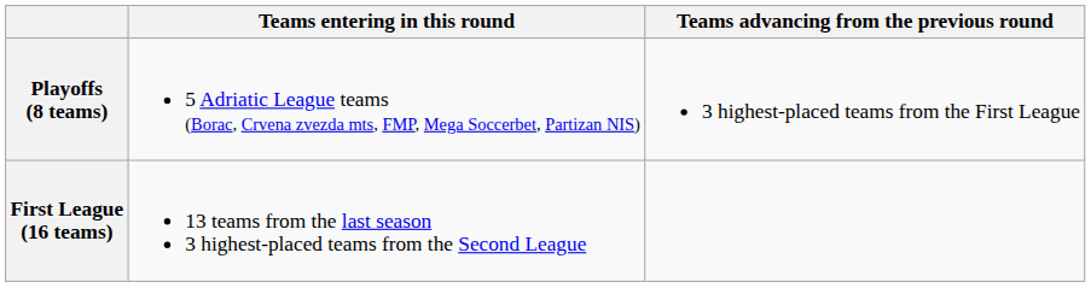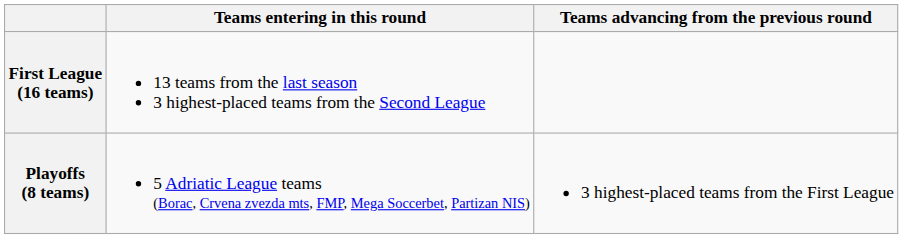rows swapped: First League (16 teams) <-> Playoffs (8 teams)
